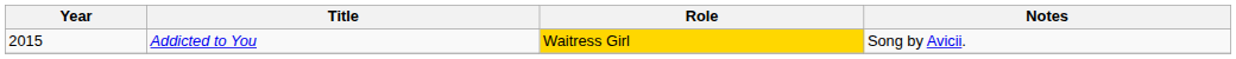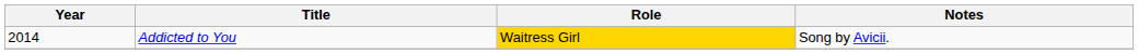Addicted to You | Year: 2015 -> 2014
